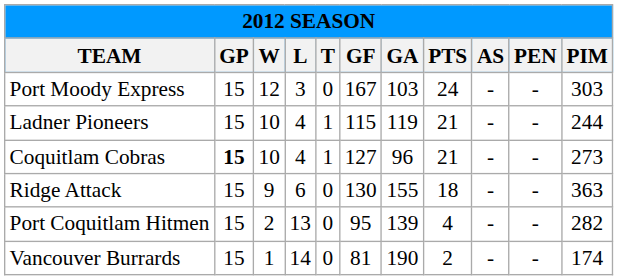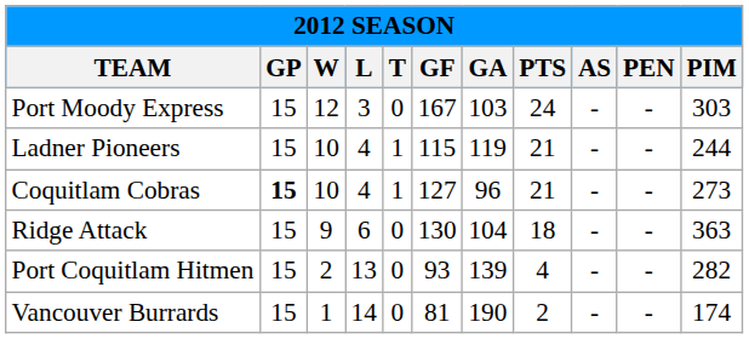Ridge Attack | GA: 155 -> 104
Port Coquitlam Hitmen | GF: 95 -> 93
